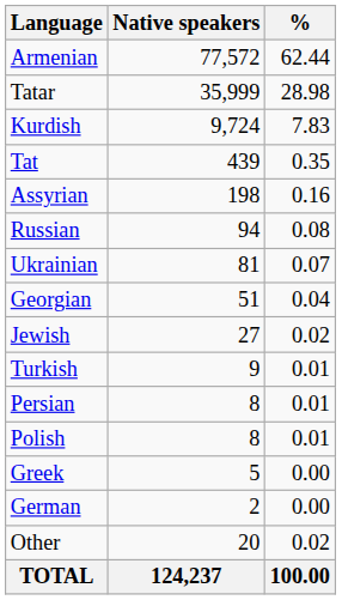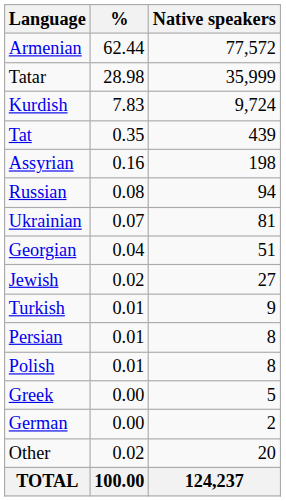columns swapped: Native speakers <-> %
